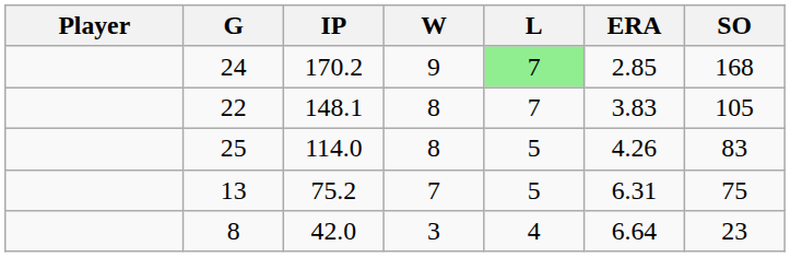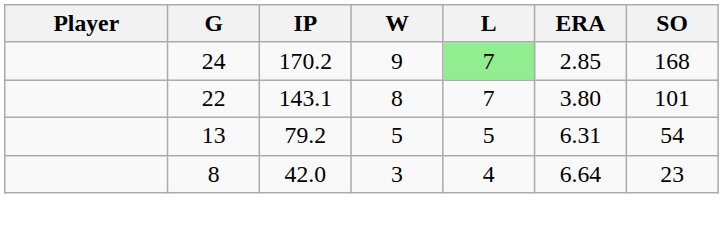22 | IP: 148.1 -> 143.1
22 | ERA: 3.83 -> 3.80
22 | SO: 105 -> 101
- row: 25 | 114.0 | 8 | 5 | 4.26 | 83
13 | IP: 75.2 -> 79.2
13 | W: 7 -> 5
13 | SO: 75 -> 54
